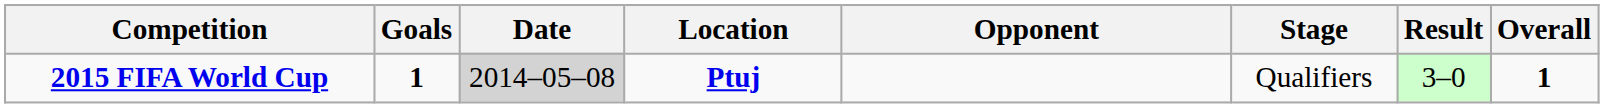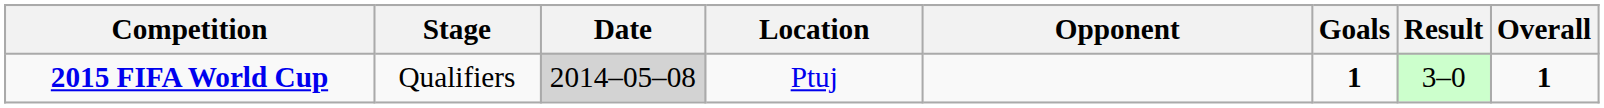columns swapped: Stage <-> Goals
2015 FIFA World Cup | Location: bold -> normal
